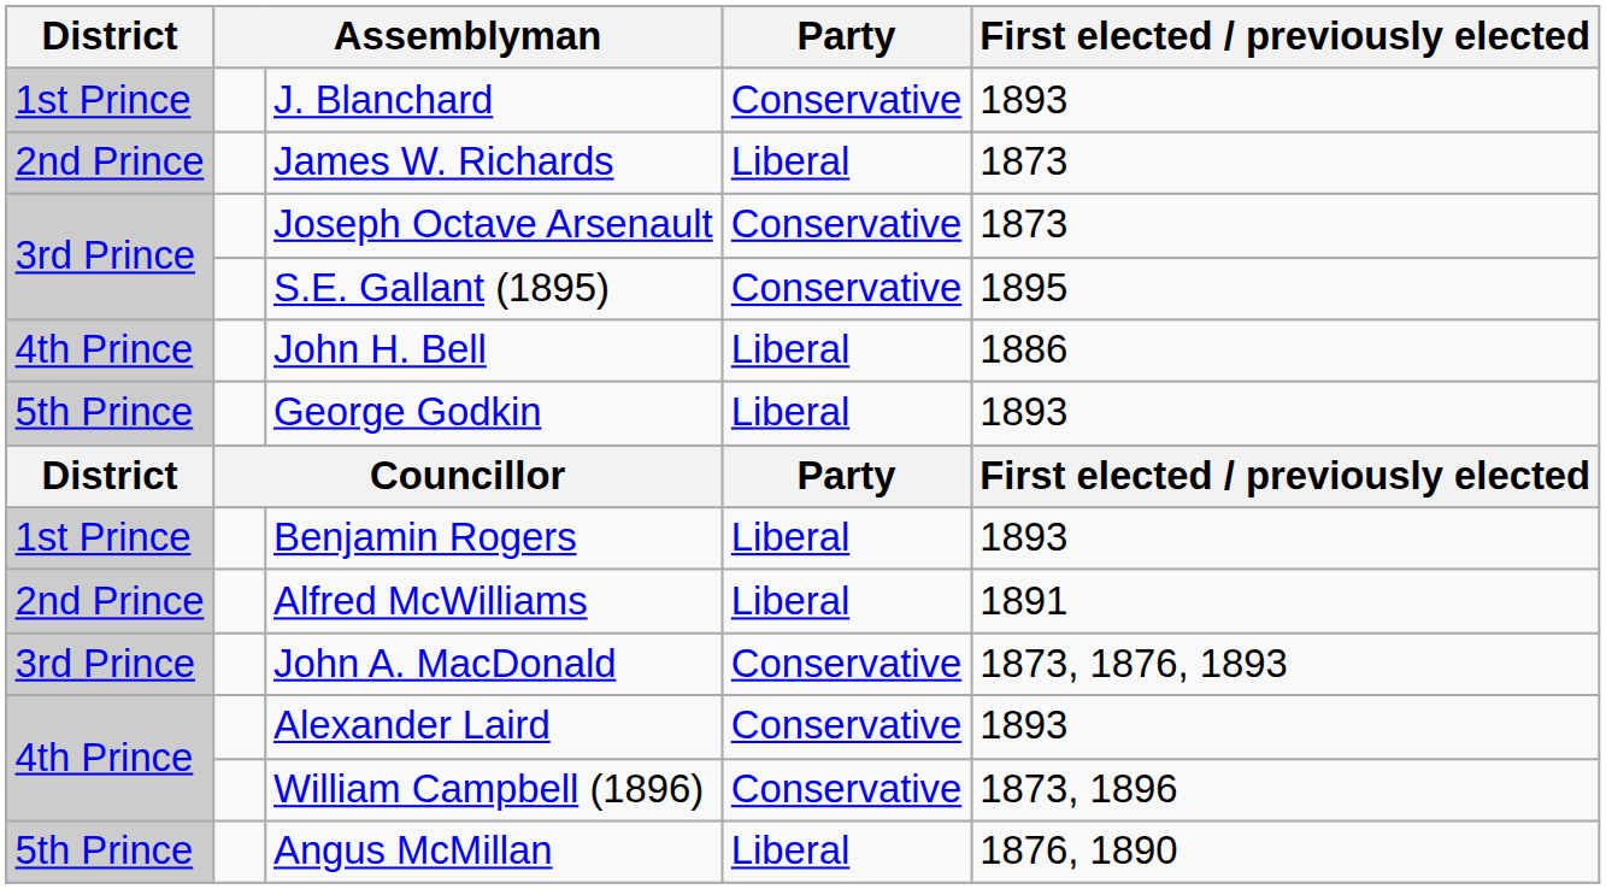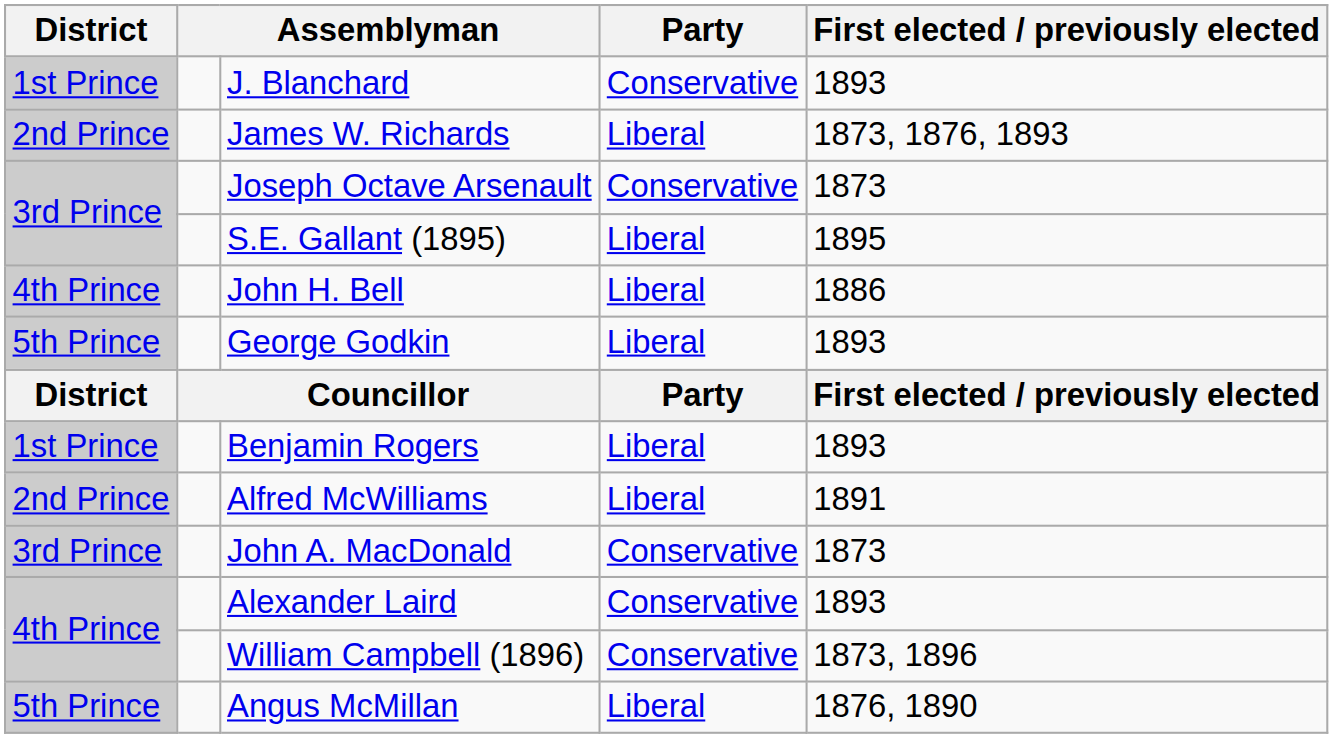James W. Richards | First elected / previously elected: 1873 -> 1873, 1876, 1893
S.E. Gallant (1895) | Party: Conservative -> Liberal
John A. MacDonald | First elected / previously elected: 1873, 1876, 1893 -> 1873
